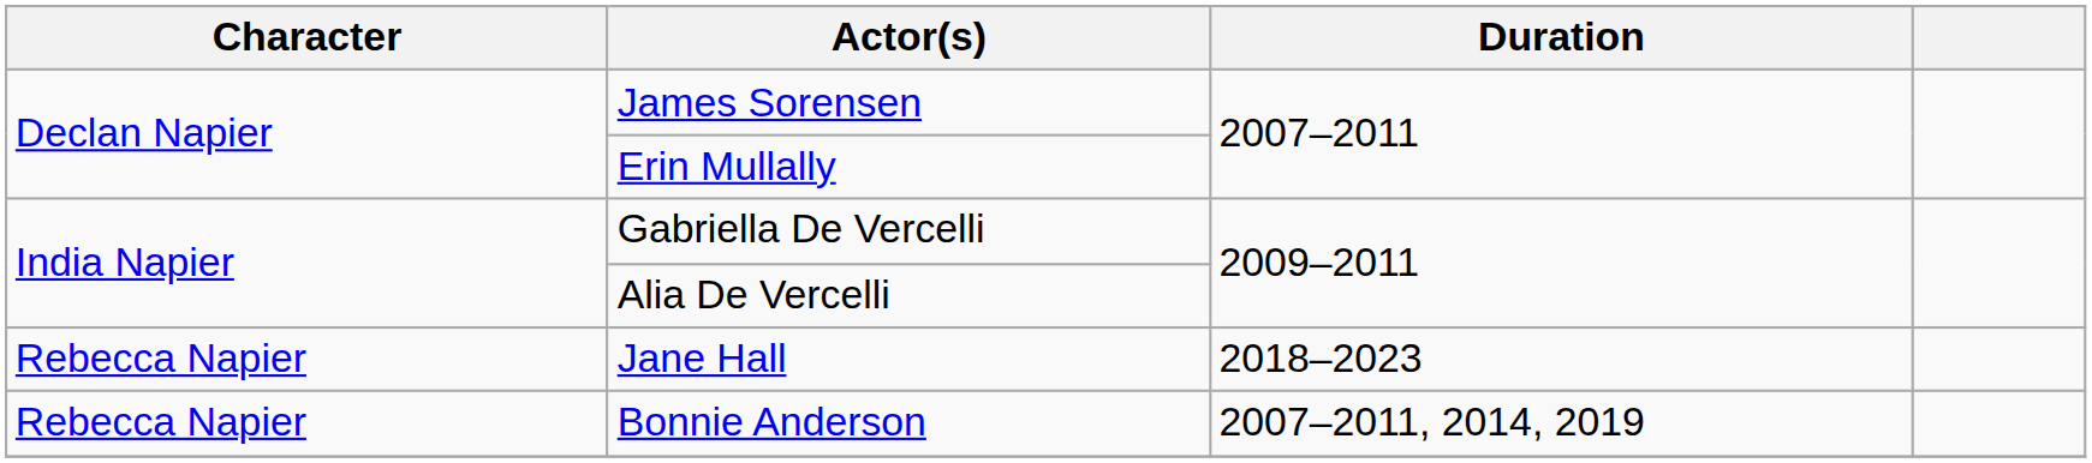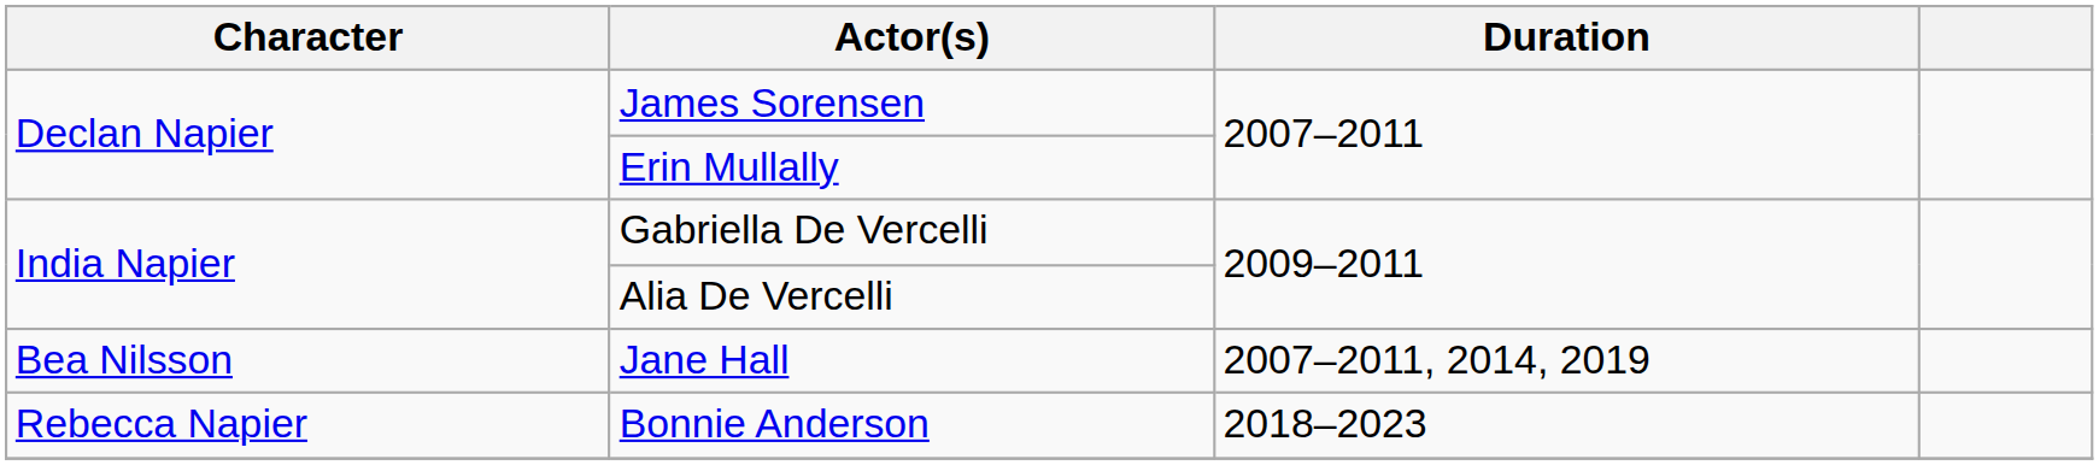Jane Hall | Character: Rebecca Napier -> Bea Nilsson
Jane Hall | Duration: 2018–2023 -> 2007–2011, 2014, 2019
Bonnie Anderson | Duration: 2007–2011, 2014, 2019 -> 2018–2023
